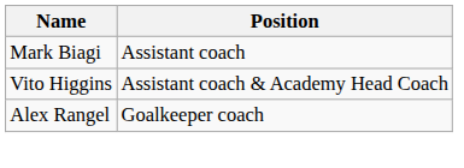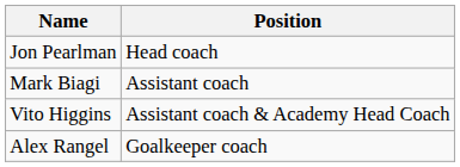+ row: Jon Pearlman | Head coach
